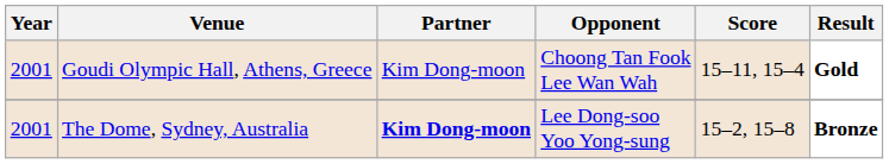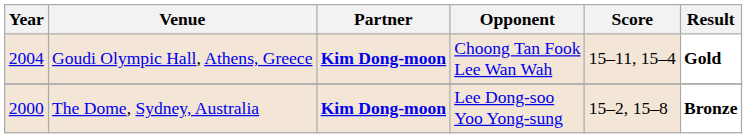Goudi Olympic Hall, Athens, Greece | Year: 2001 -> 2004
Goudi Olympic Hall, Athens, Greece | Partner: normal -> bold
The Dome, Sydney, Australia | Year: 2001 -> 2000
